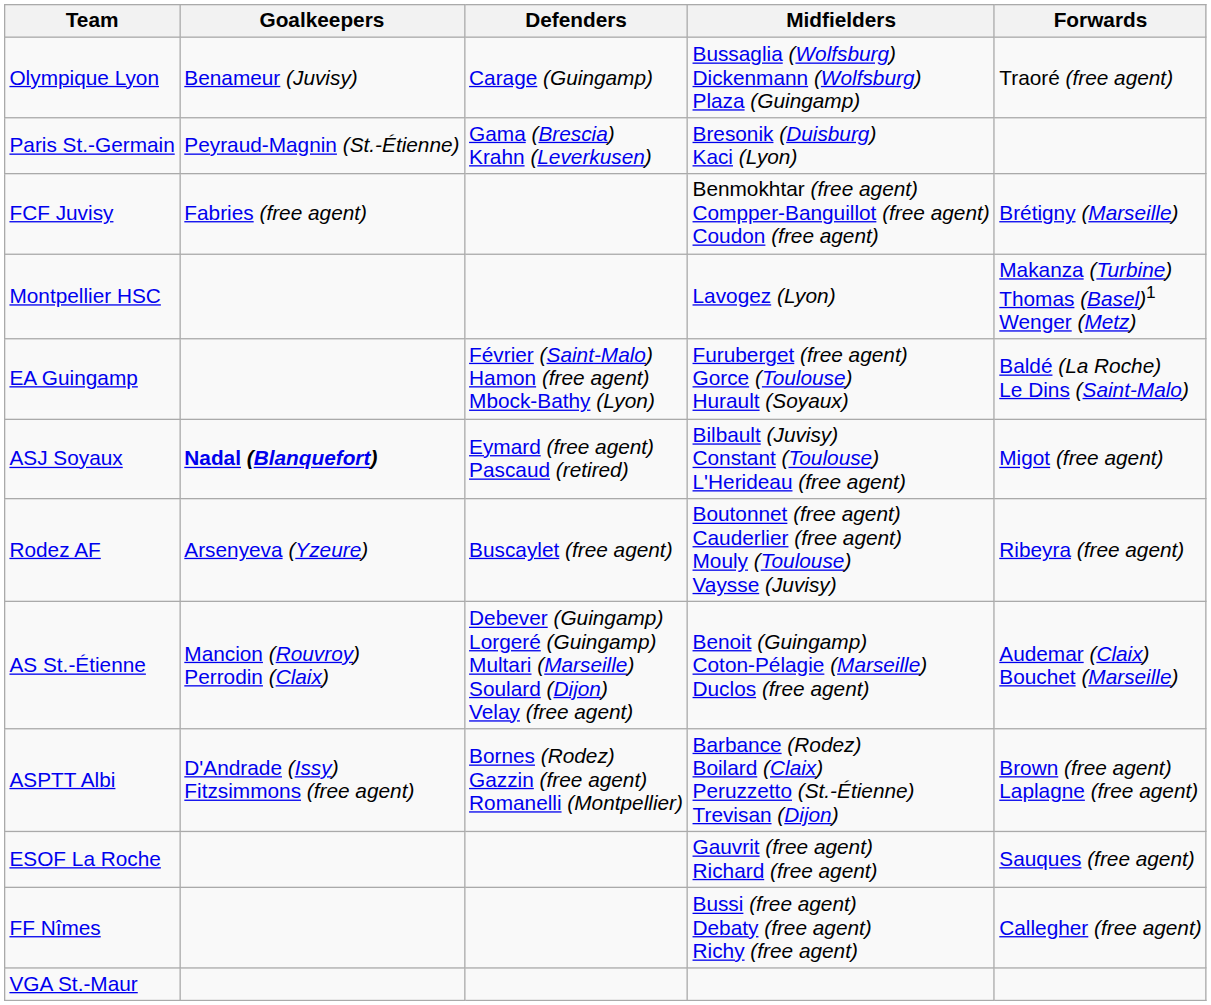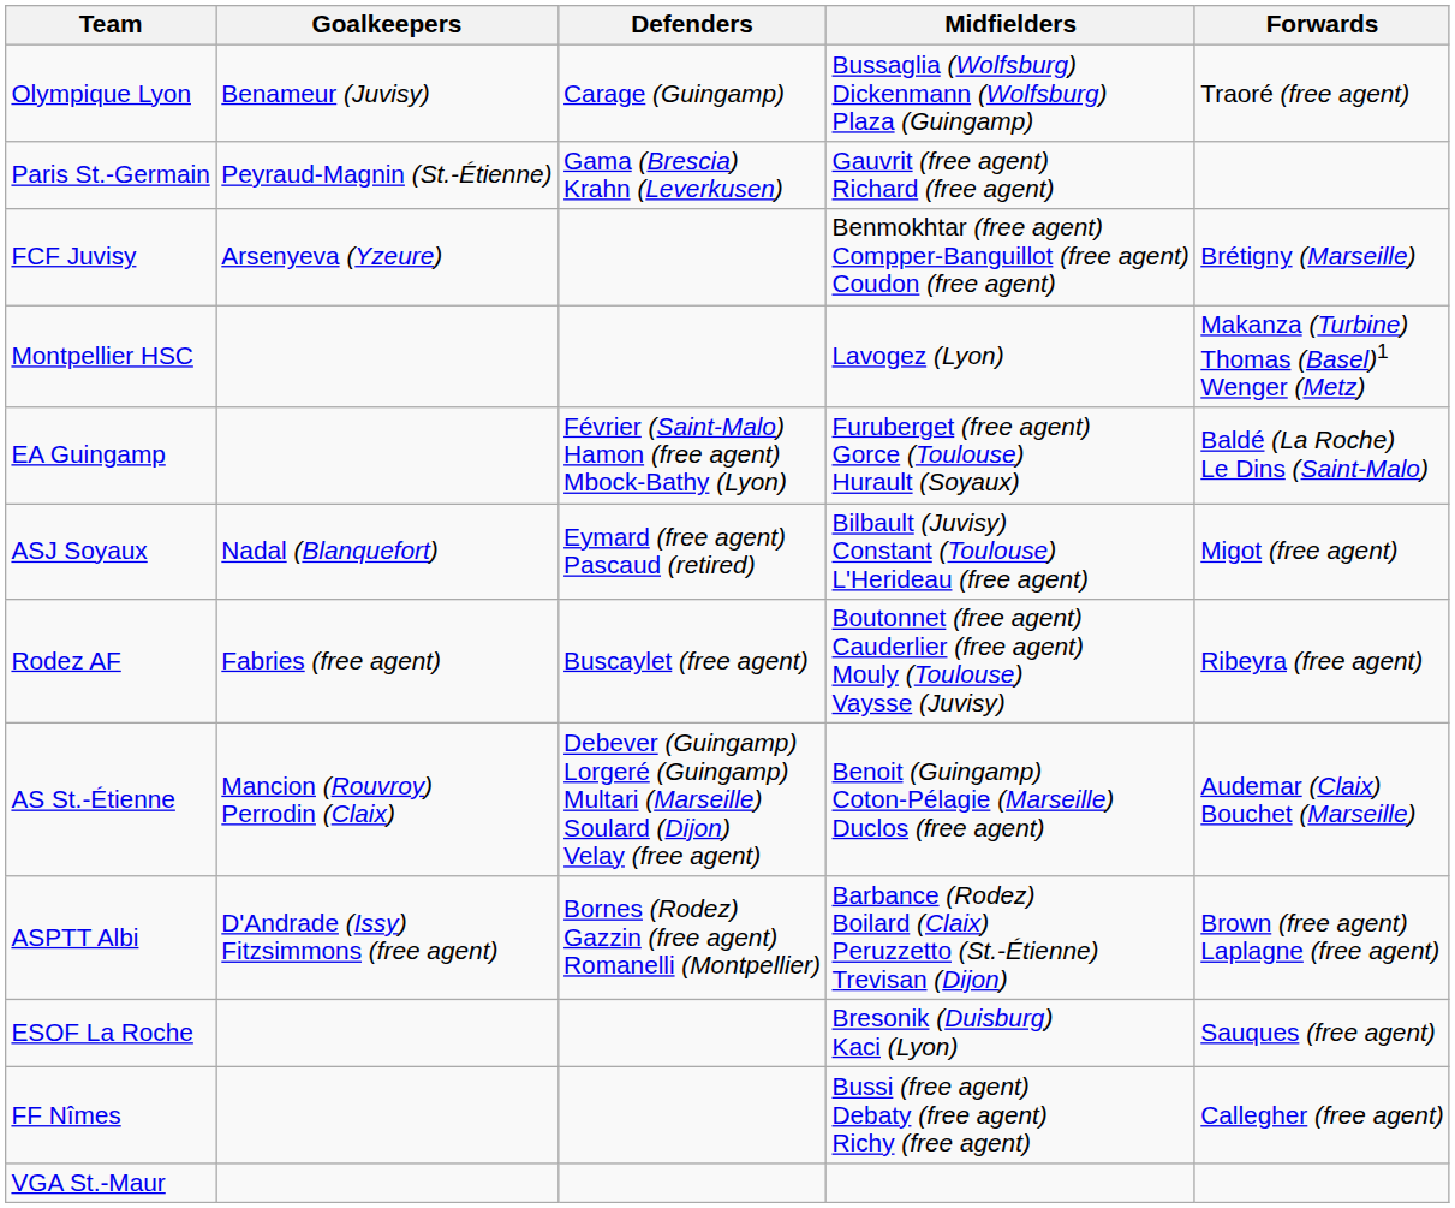Paris St.-Germain | Midfielders: Bresonik (Duisburg) Kaci (Lyon) -> Gauvrit (free agent) Richard (free agent)
FCF Juvisy | Goalkeepers: Fabries (free agent) -> Arsenyeva (Yzeure)
ASJ Soyaux | Goalkeepers: bold -> normal
Rodez AF | Goalkeepers: Arsenyeva (Yzeure) -> Fabries (free agent)
ESOF La Roche | Midfielders: Gauvrit (free agent) Richard (free agent) -> Bresonik (Duisburg) Kaci (Lyon)
